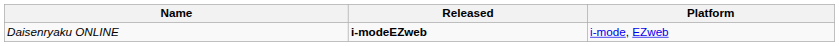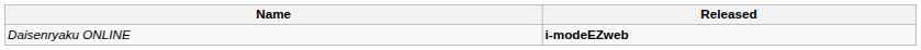- column: Platform | i-mode, EZweb
